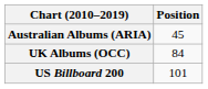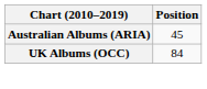- row: US Billboard 200 | 101
